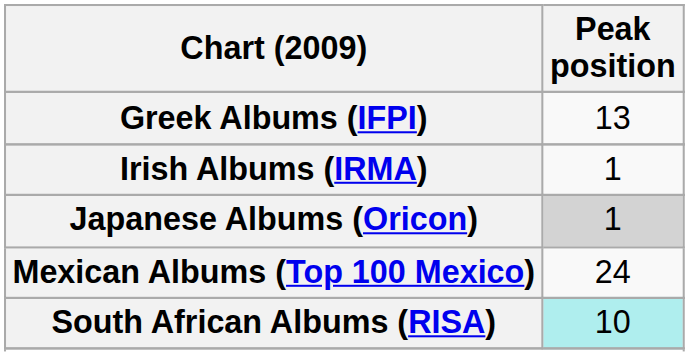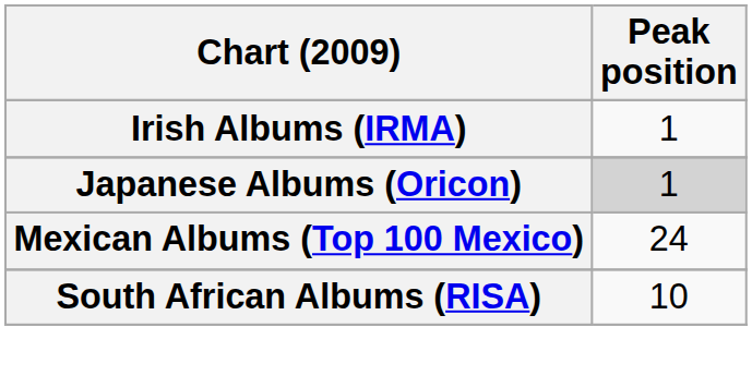- row: Greek Albums (IFPI) | 13
South African Albums (RISA) | Peak position: paleturquoise background -> no background
